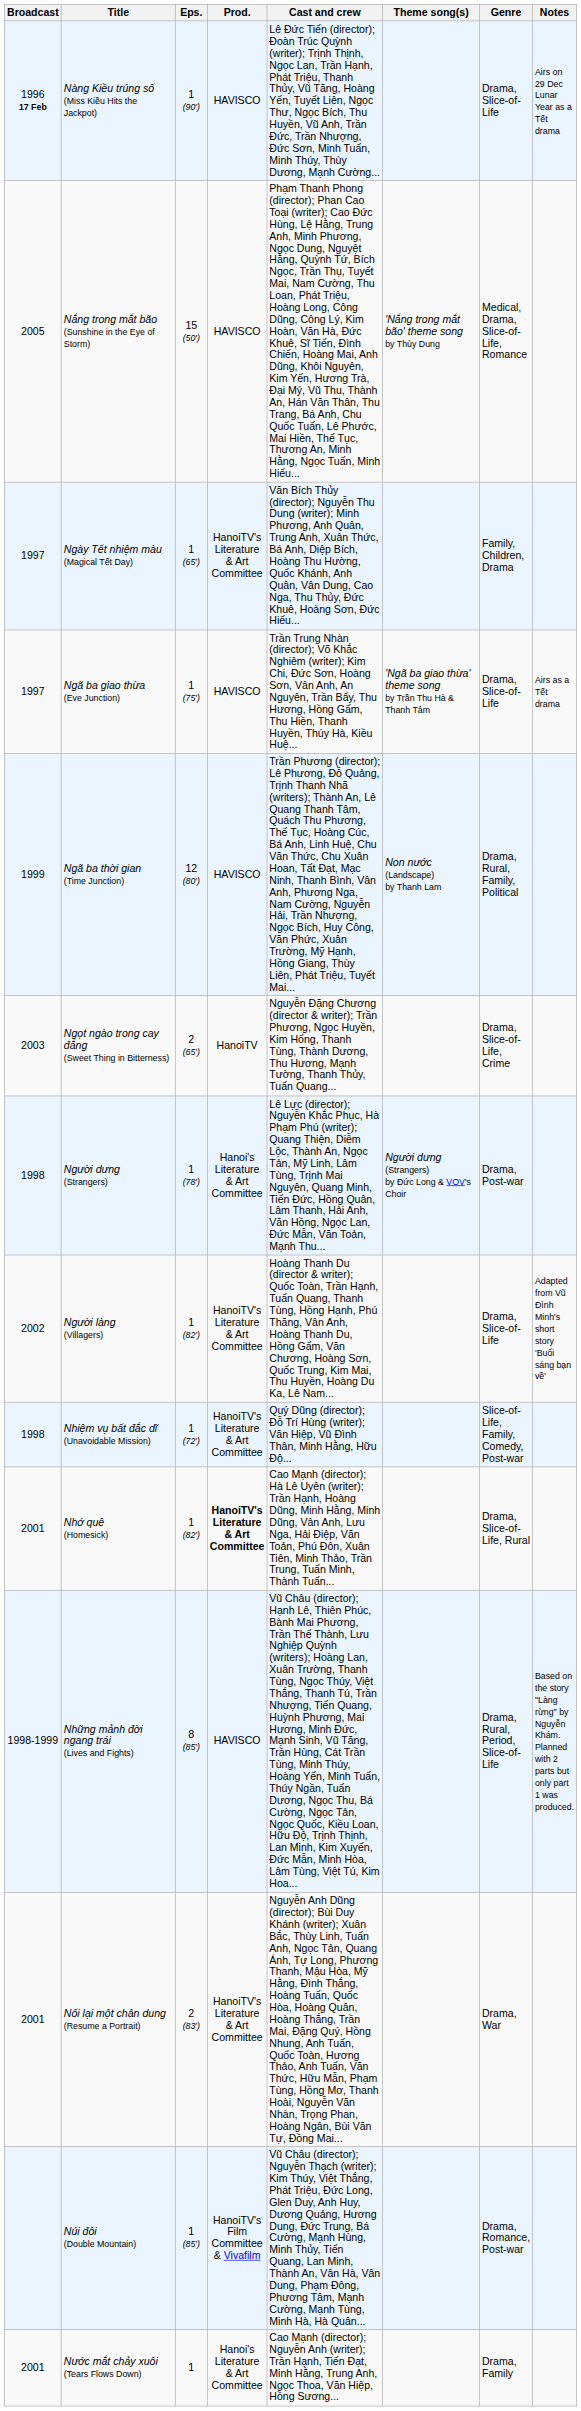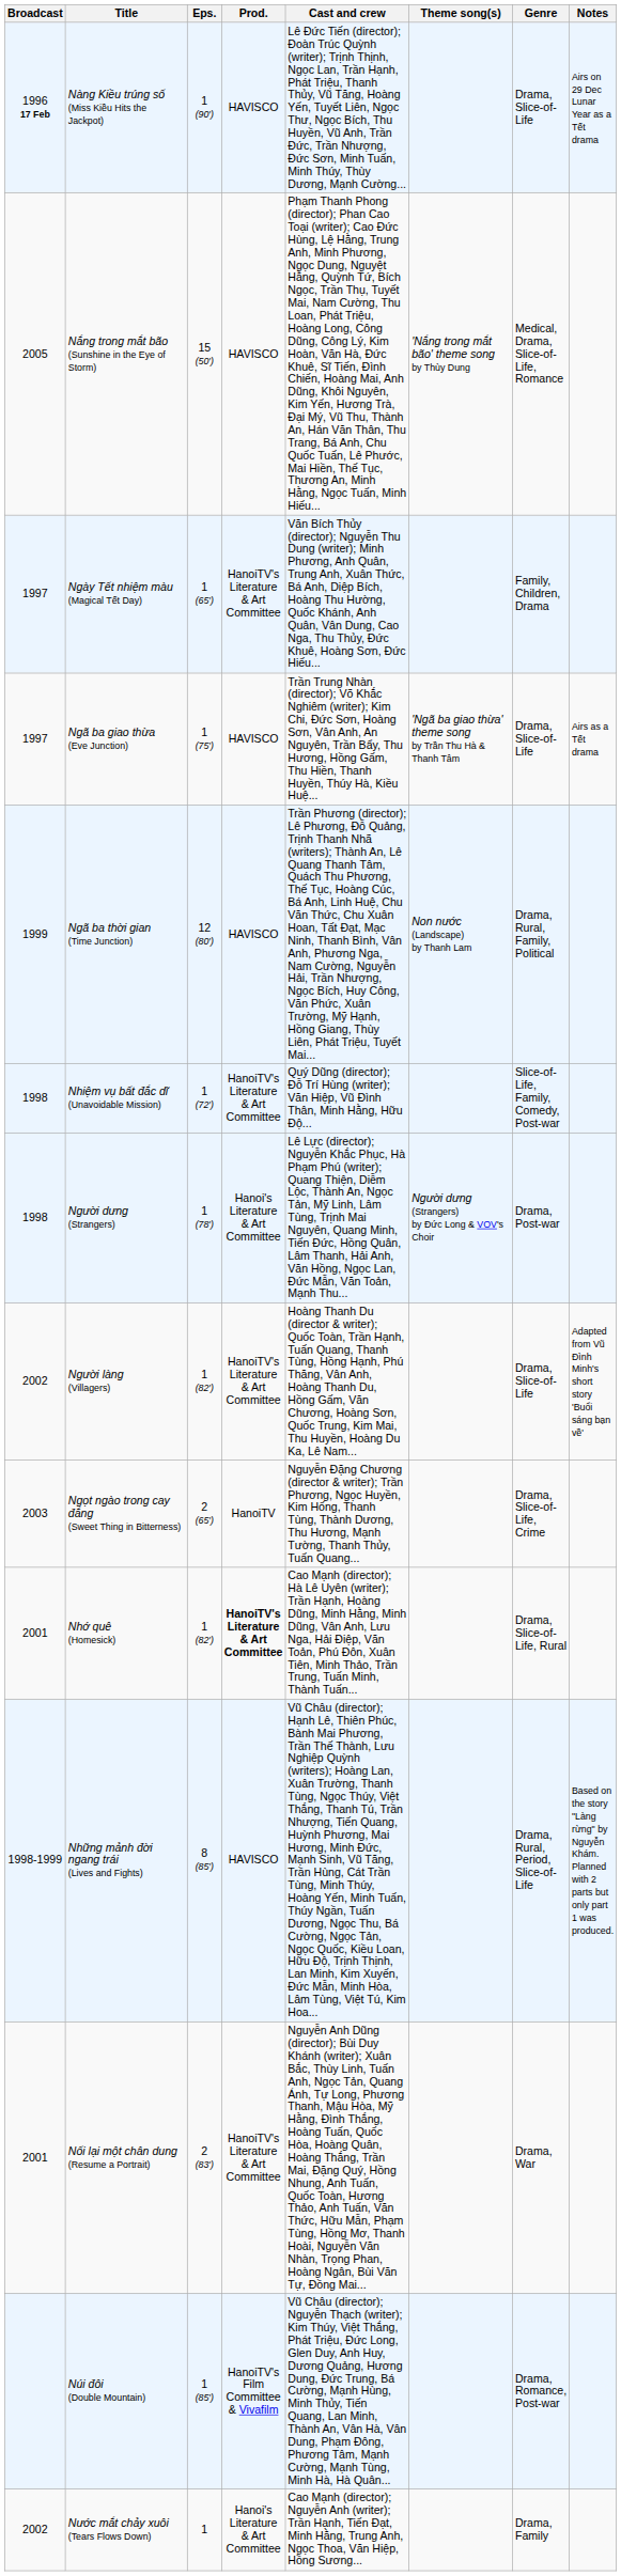rows swapped: Ngọt ngào trong cay đắng (Sweet Thing in Bitterness) <-> Nhiệm vụ bất đắc dĩ (Unavoidable Mission)
Nước mắt chảy xuôi (Tears Flows Down) | Broadcast: 2001 -> 2002
